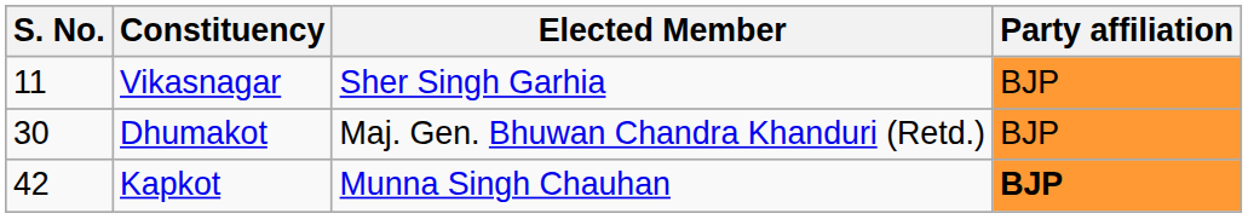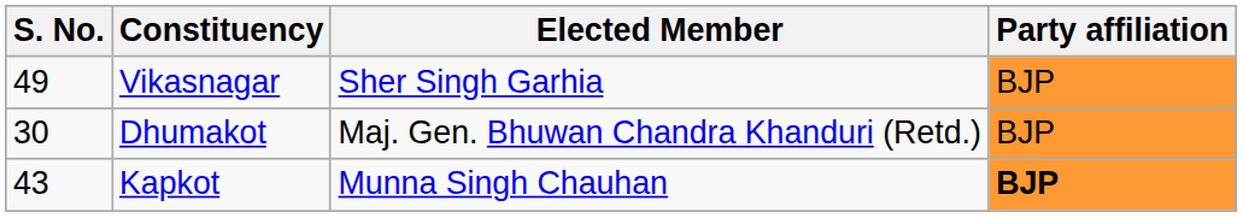Vikasnagar | S. No.: 11 -> 49
Kapkot | S. No.: 42 -> 43
